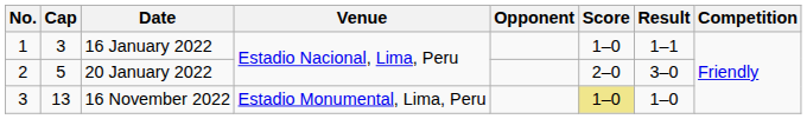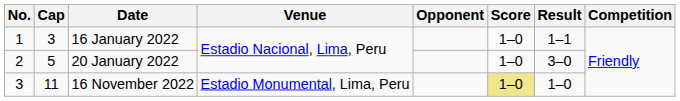20 January 2022 | Score: 2–0 -> 1–0
16 November 2022 | Cap: 13 -> 11
